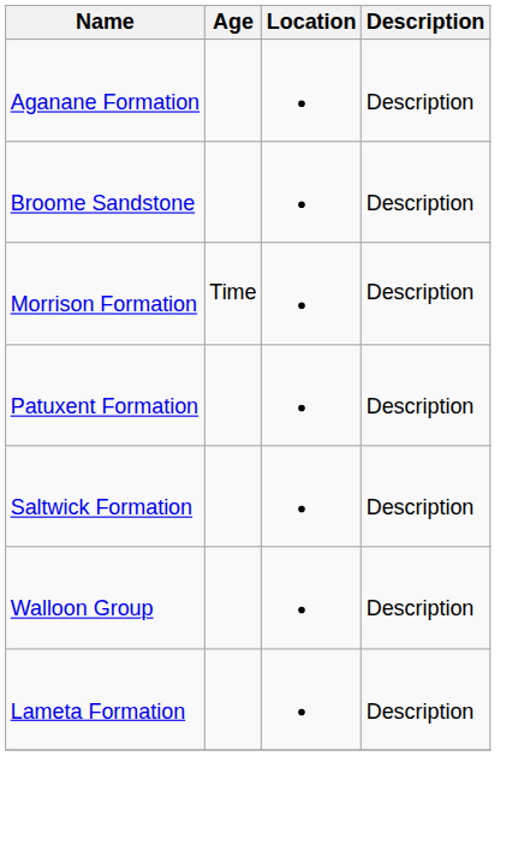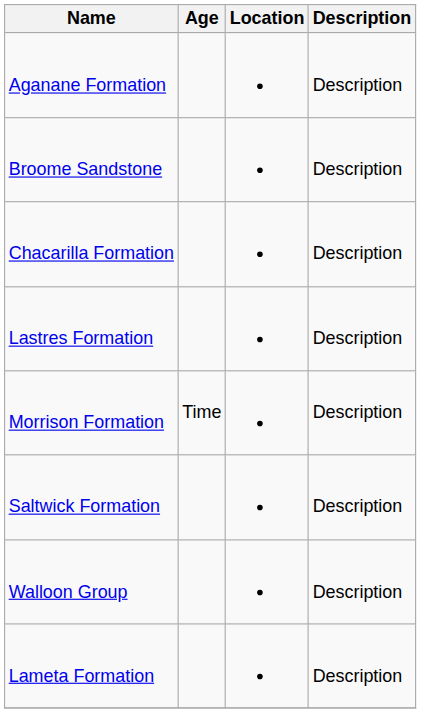+ row: Chacarilla Formation | Description
+ row: Lastres Formation | Description
- row: Patuxent Formation | Description
